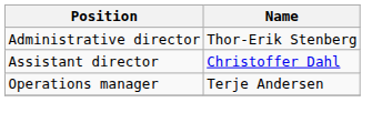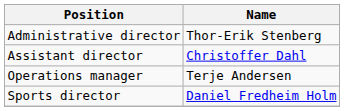+ row: Sports director | Daniel Fredheim Holm
